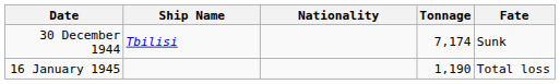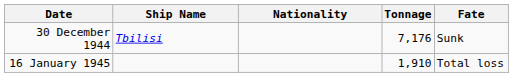30 December 1944 | Tonnage: 7,174 -> 7,176
16 January 1945 | Tonnage: 1,190 -> 1,910
